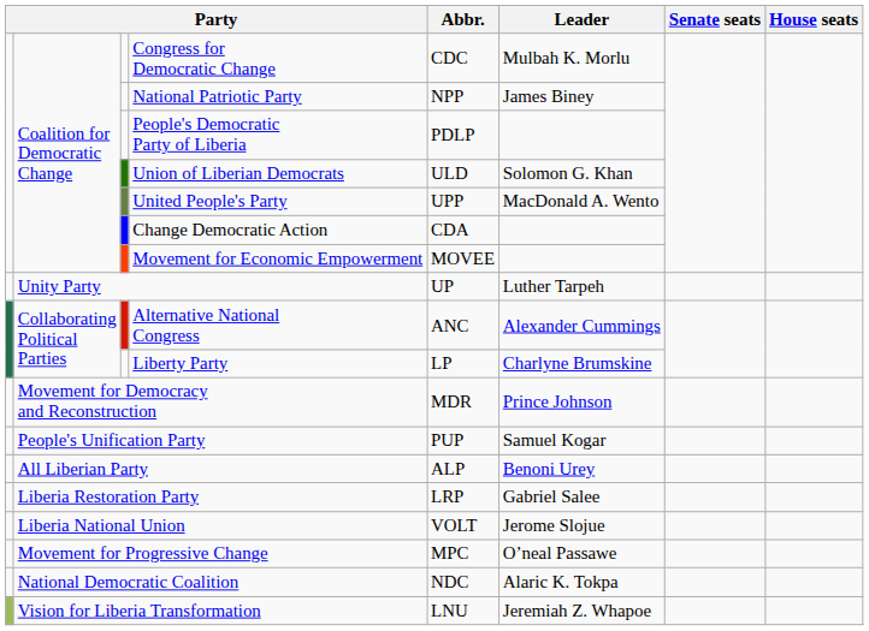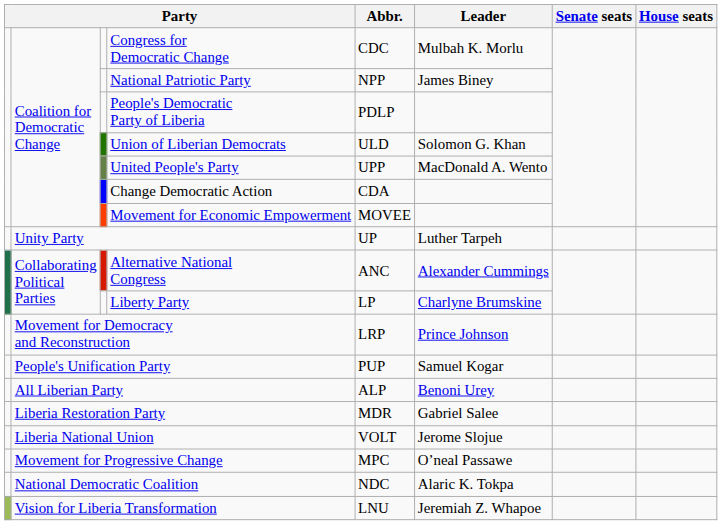Movement for Democracy and Reconstruction | Abbr.: MDR -> LRP
Liberia Restoration Party | Abbr.: LRP -> MDR
